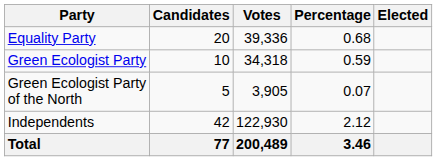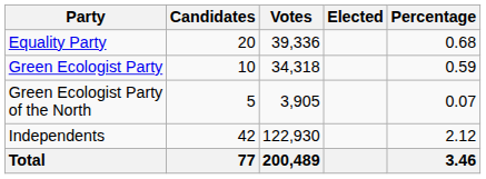columns swapped: Percentage <-> Elected
